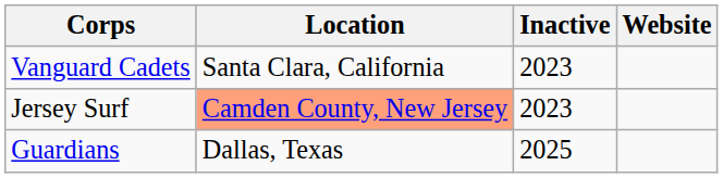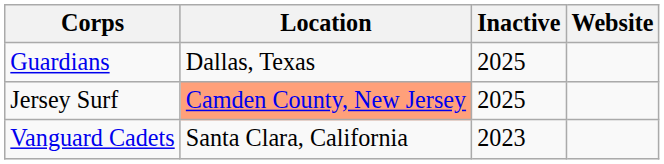rows swapped: Guardians <-> Vanguard Cadets
Jersey Surf | Inactive: 2023 -> 2025
